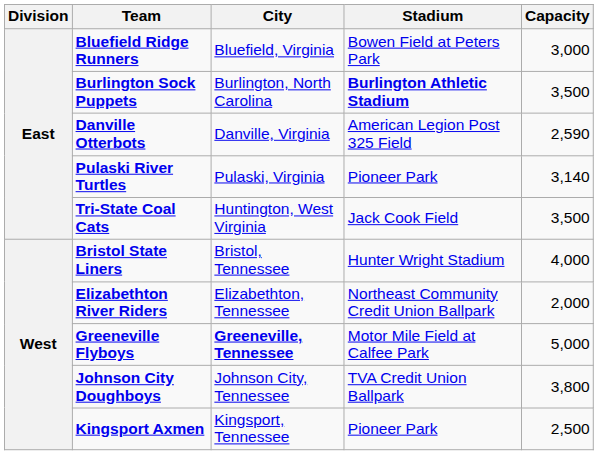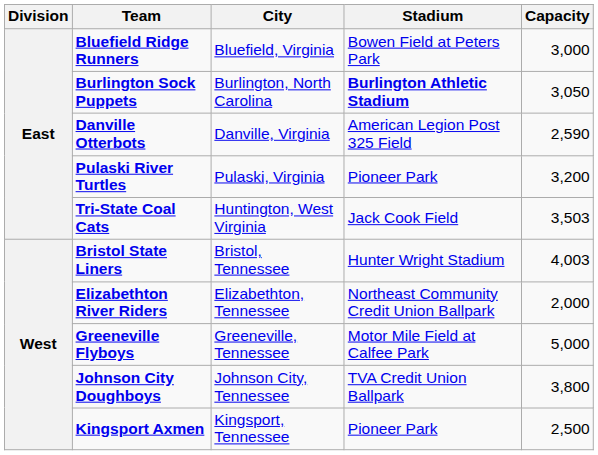Burlington Sock Puppets | Capacity: 3,500 -> 3,050
Pulaski River Turtles | Capacity: 3,140 -> 3,200
Tri-State Coal Cats | Capacity: 3,500 -> 3,503
Bristol State Liners | Capacity: 4,000 -> 4,003
Greeneville Flyboys | City: bold -> normal
